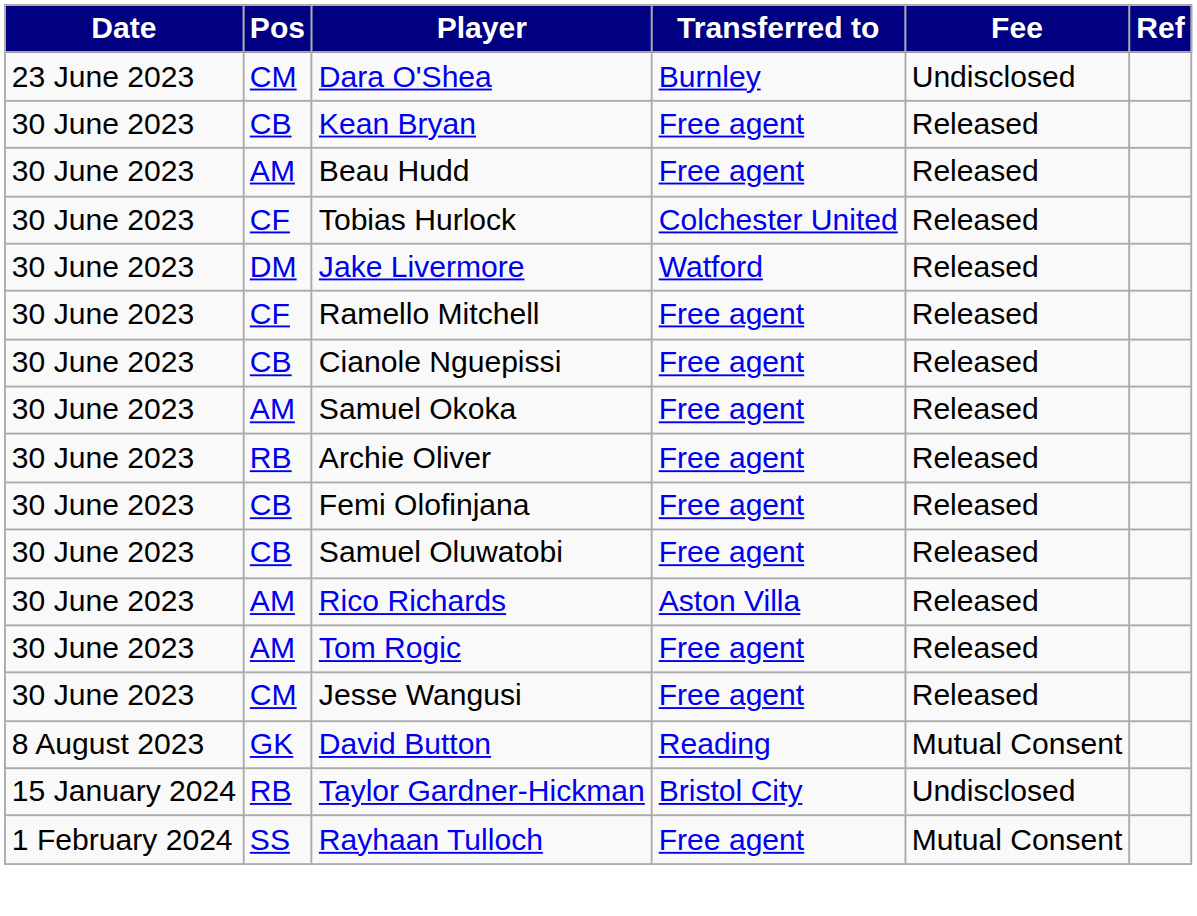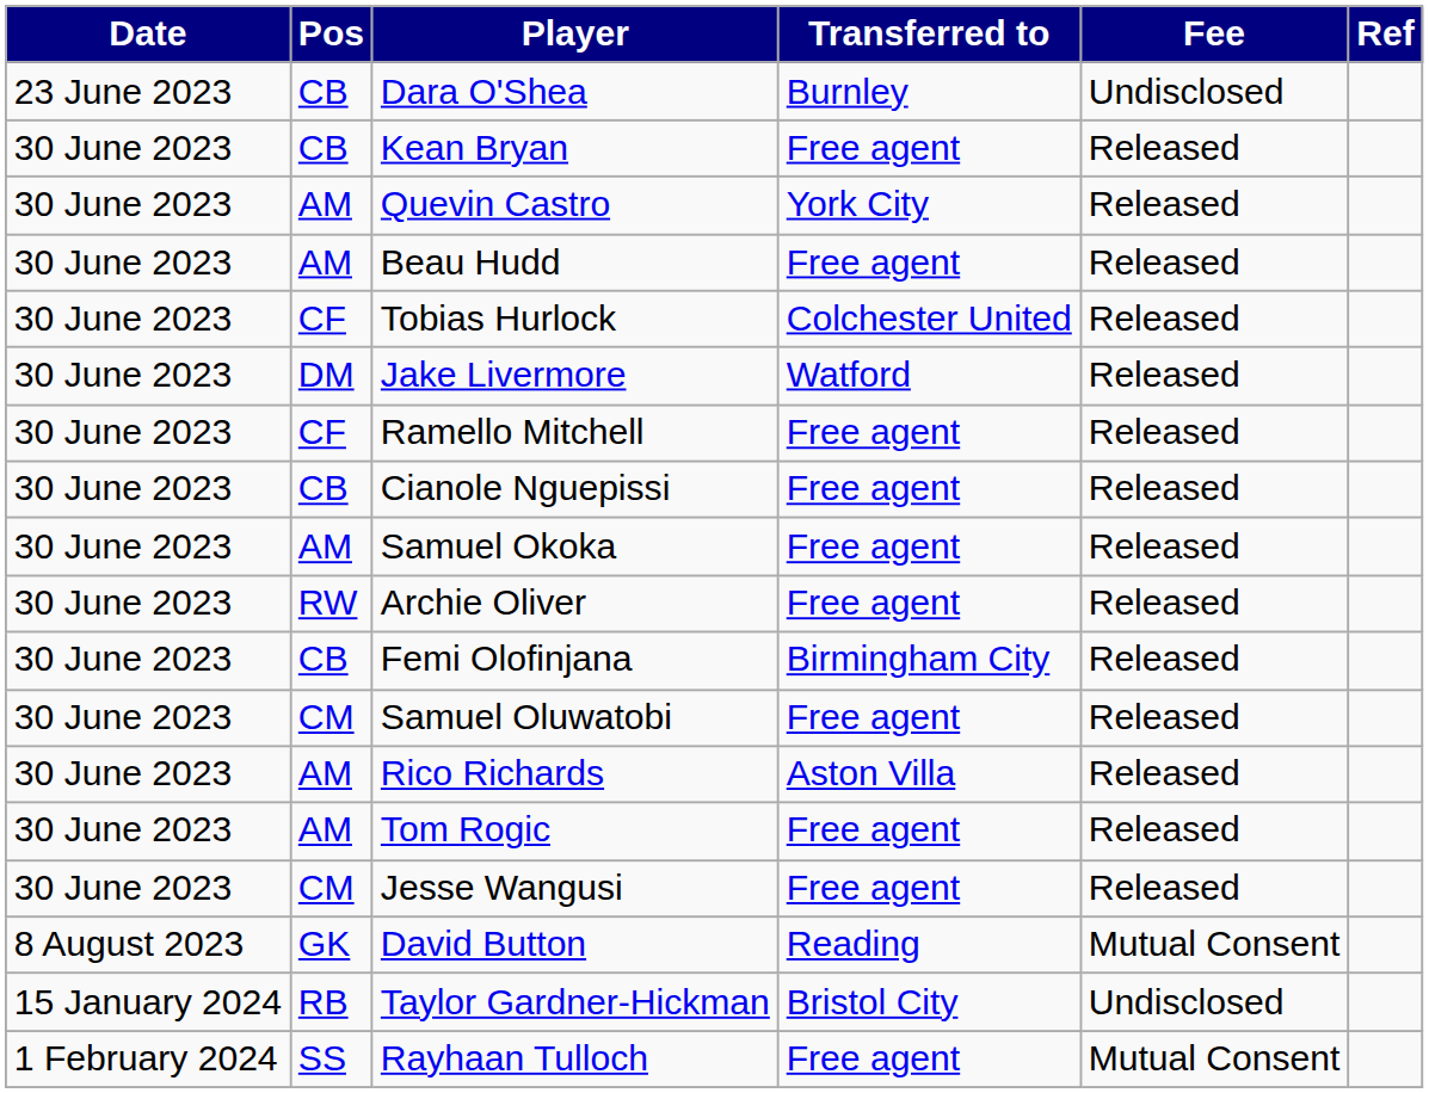Dara O'Shea | Pos: CM -> CB
+ row: 30 June 2023 | AM | Quevin Castro | York City | Released
Archie Oliver | Pos: RB -> RW
Femi Olofinjana | Transferred to: Free agent -> Birmingham City
Samuel Oluwatobi | Pos: CB -> CM
